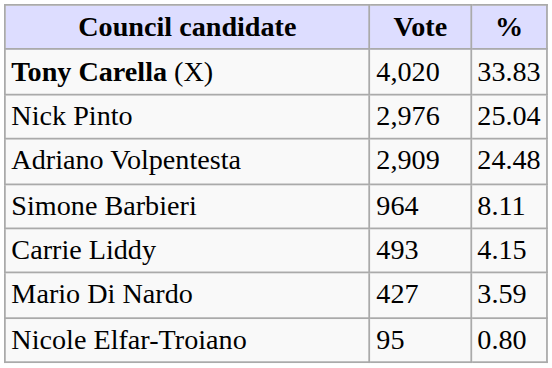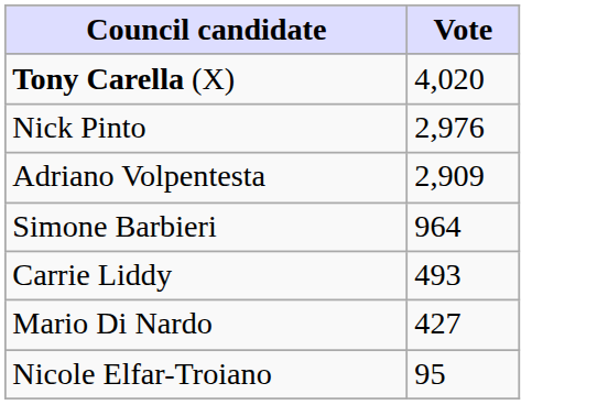- column: % | 33.83 | 25.04 | 24.48 | 8.11 | 4.15 | 3.59 | 0.80
